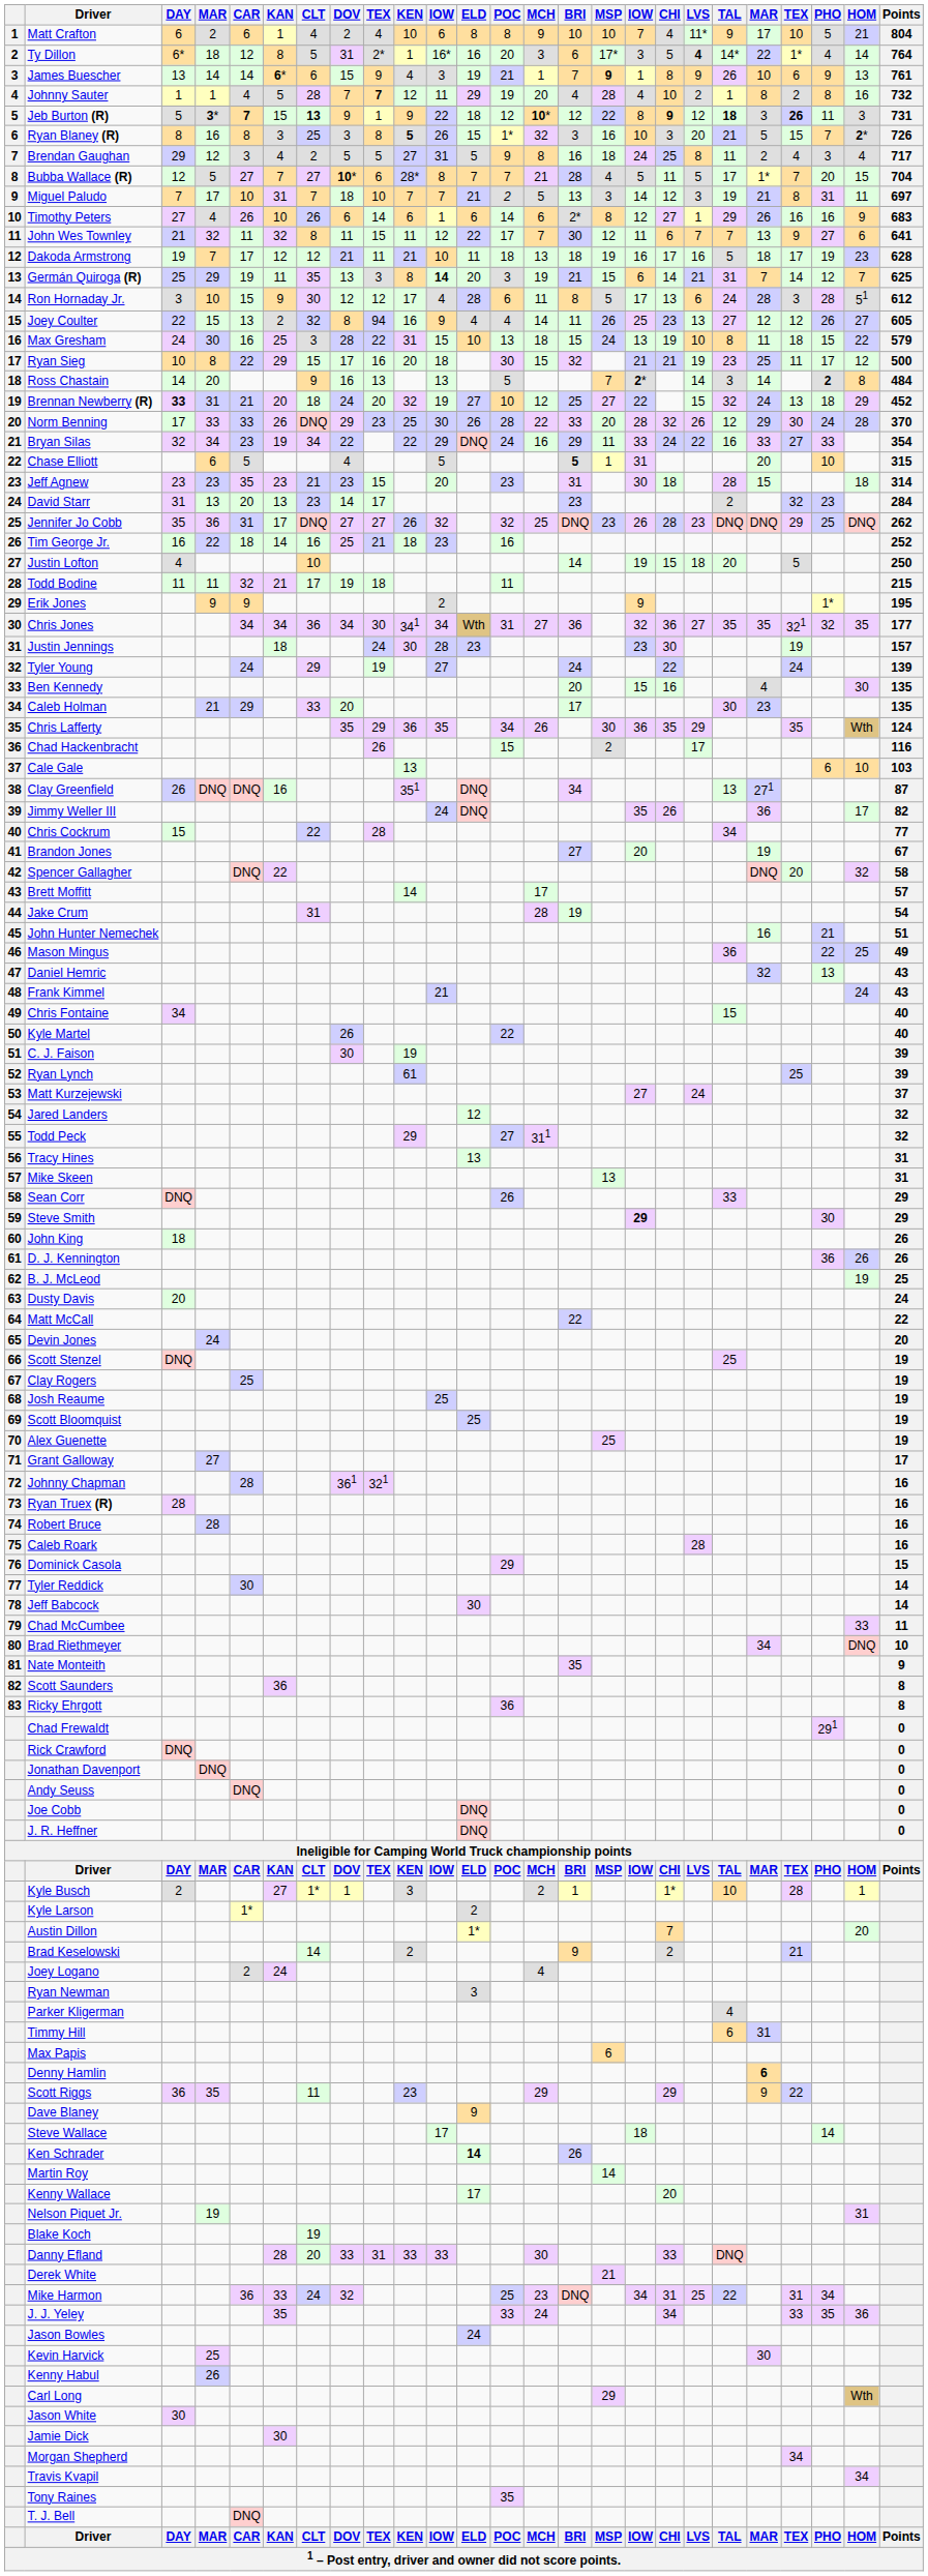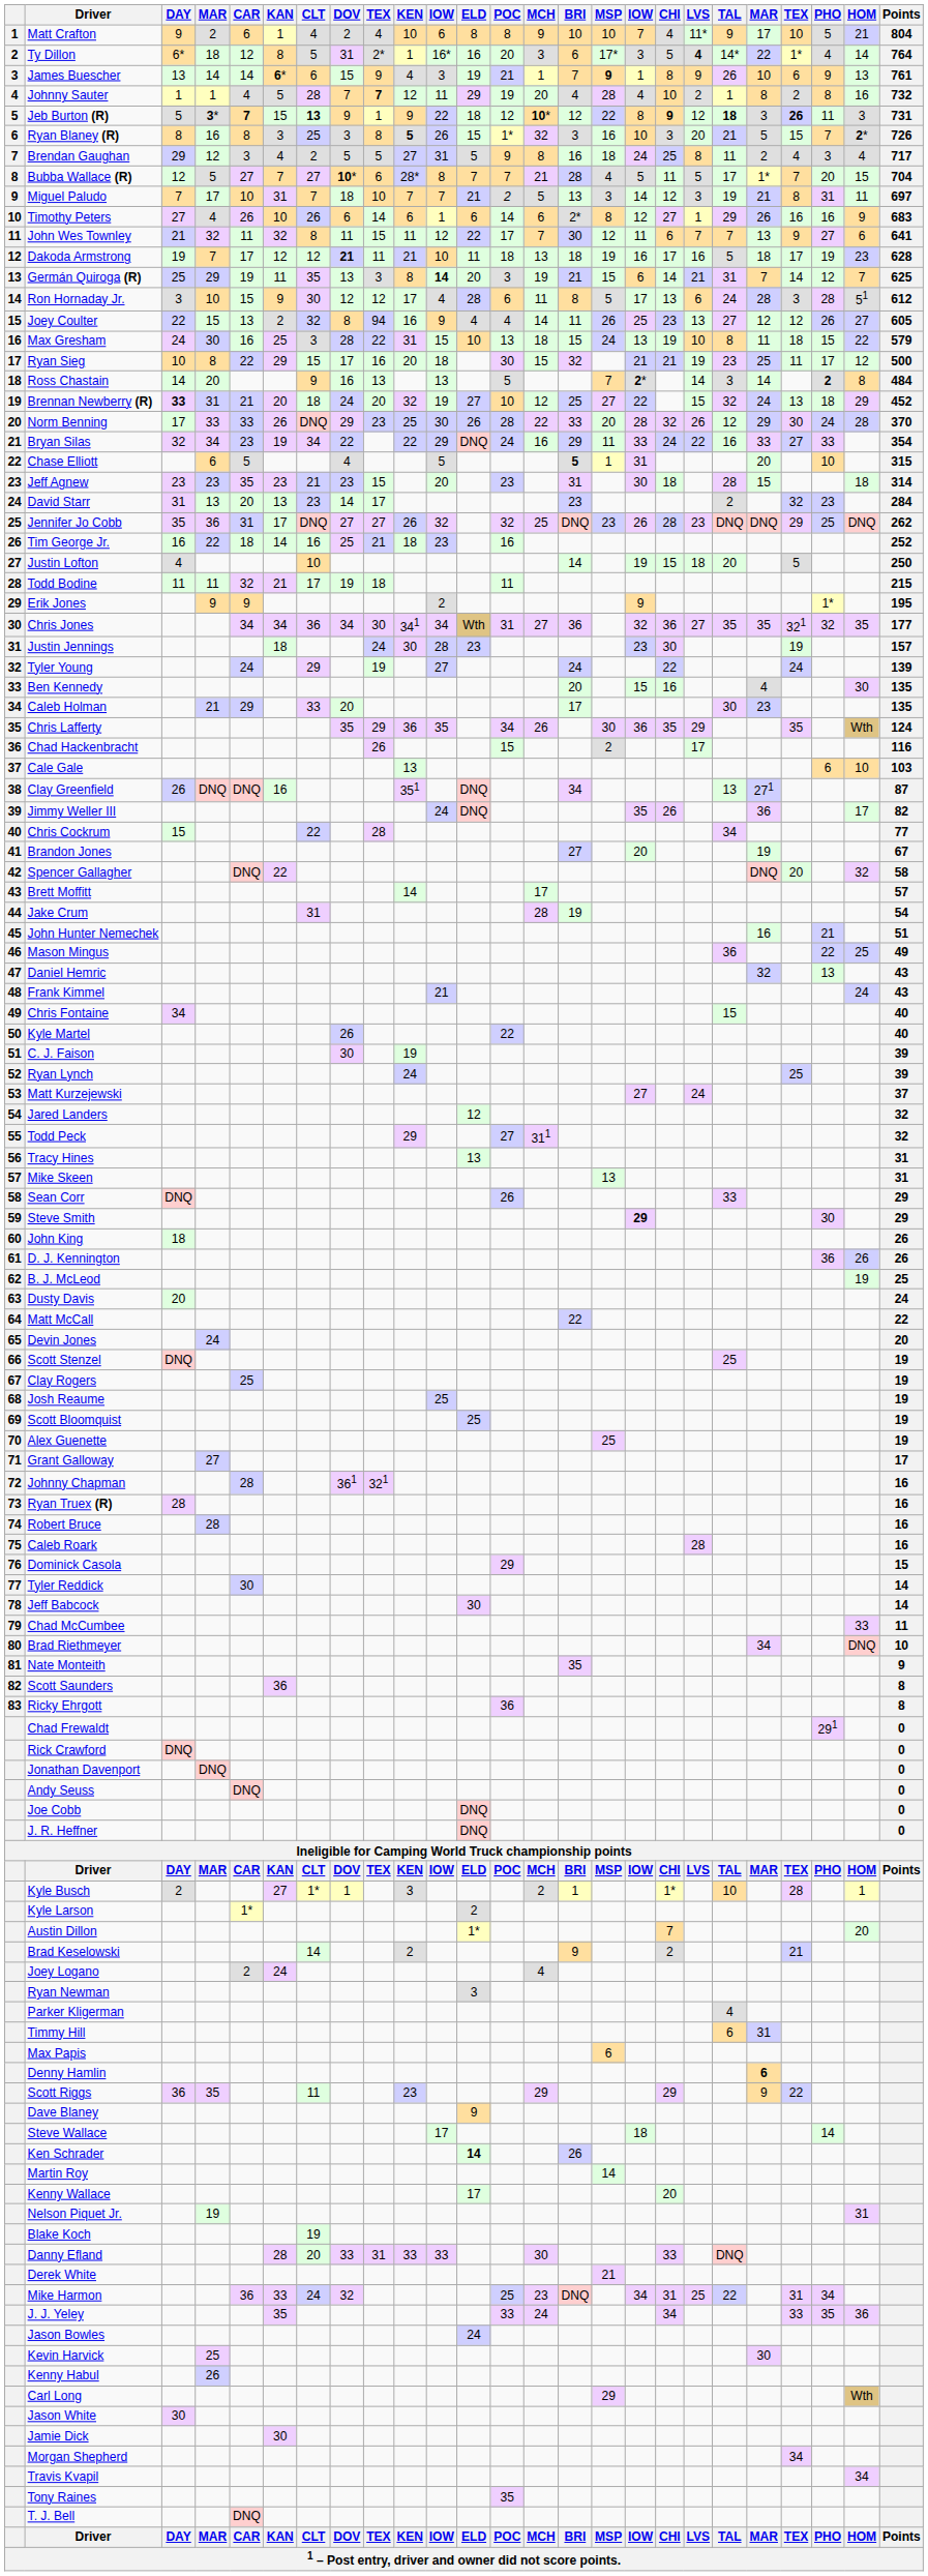Matt Crafton | DAY: 6 -> 9
Dakoda Armstrong | DOV: normal -> bold
Ryan Lynch | KEN: 61 -> 24
